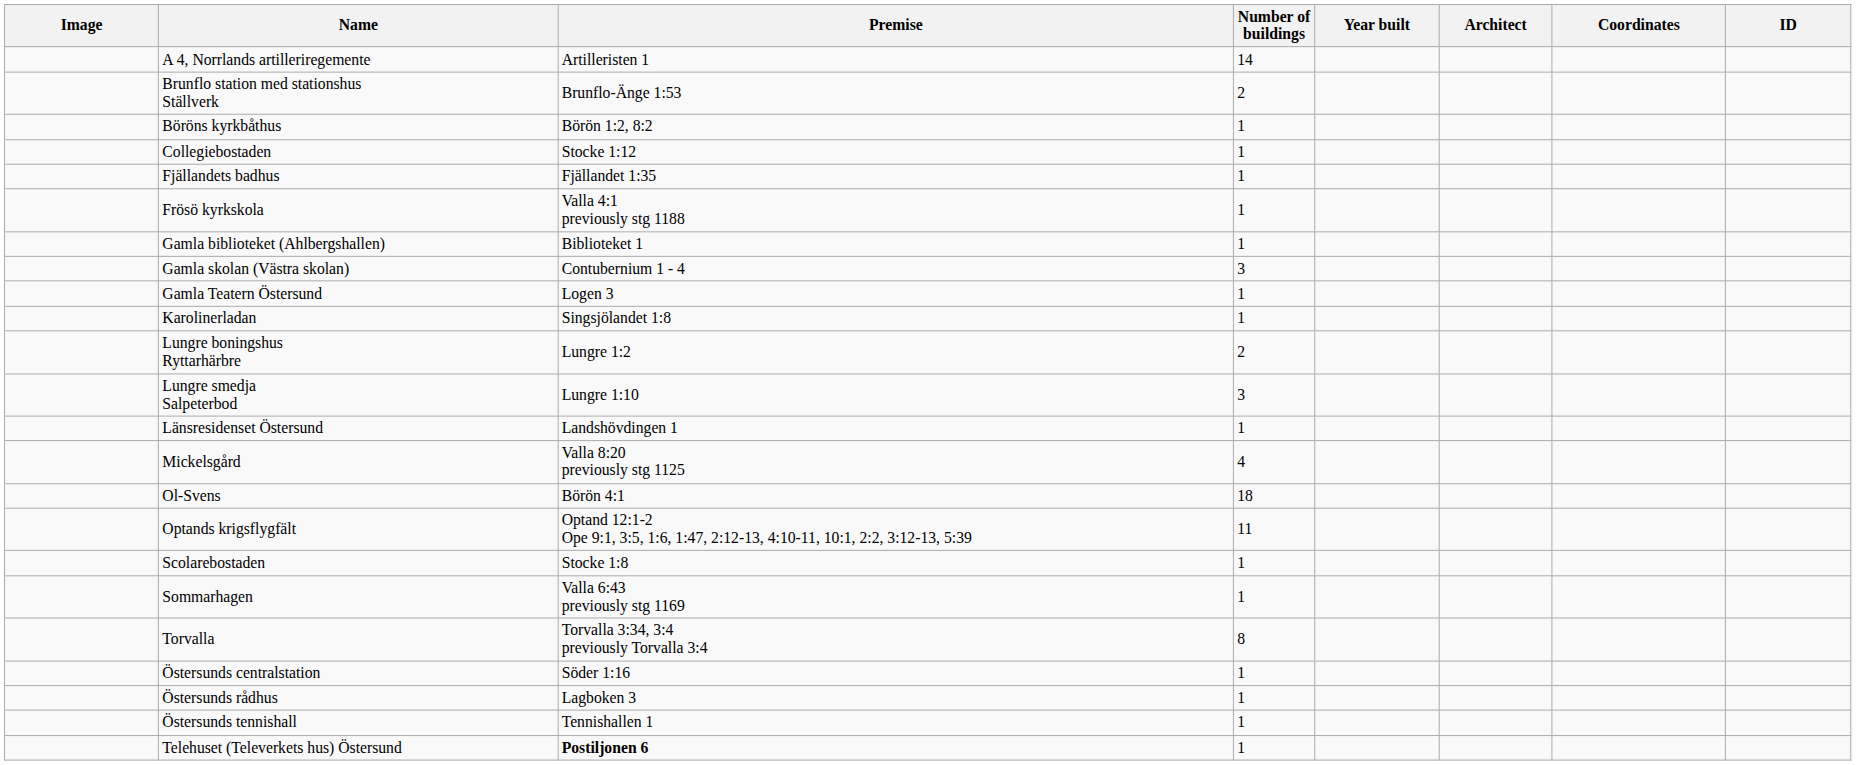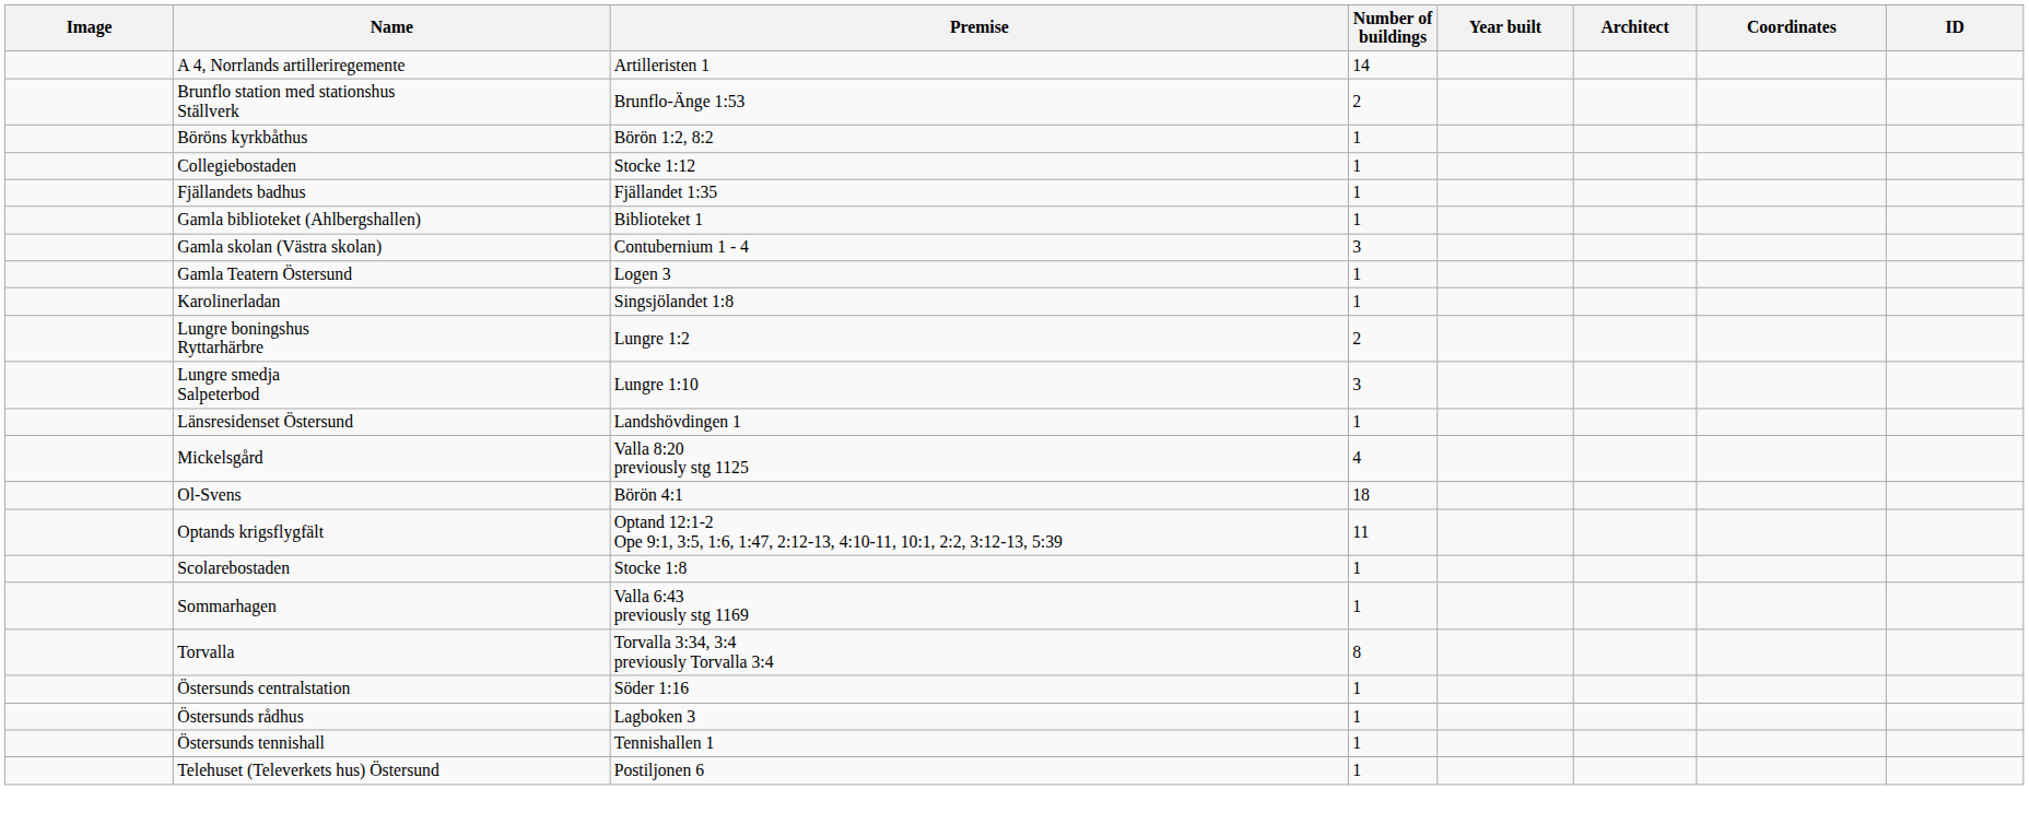- row: Frösö kyrkskola | Valla 4:1 previously stg 1188 | 1
Telehuset (Televerkets hus) Östersund | Premise: bold -> normal
